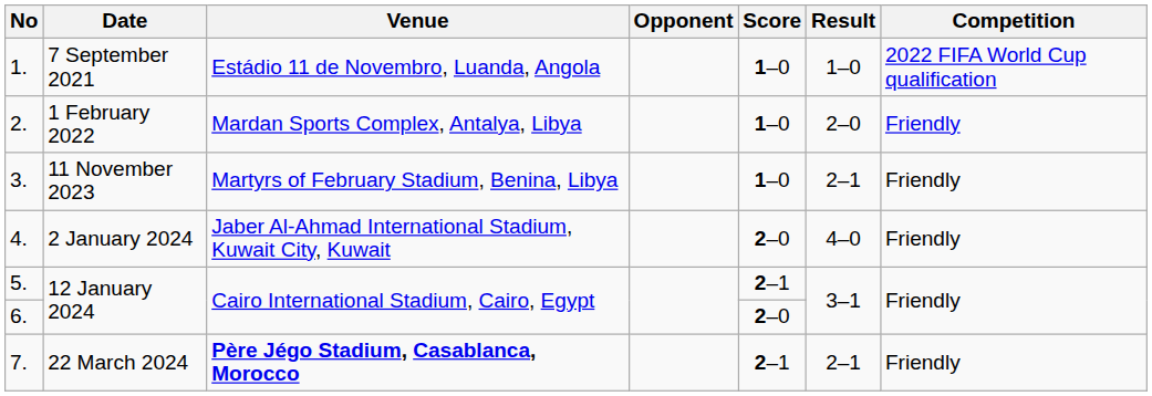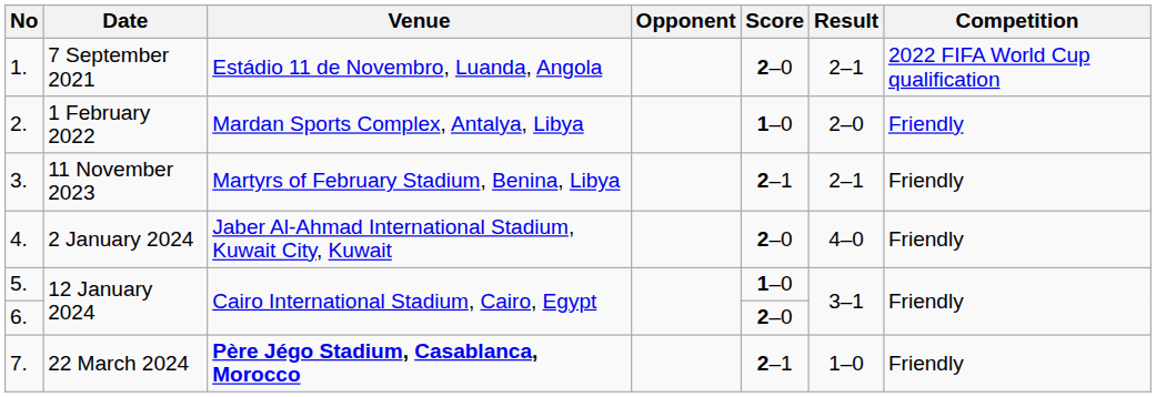1. | Score: 1–0 -> 2–0
1. | Result: 1–0 -> 2–1
3. | Score: 1–0 -> 2–1
5. | Score: 2–1 -> 1–0
7. | Result: 2–1 -> 1–0
